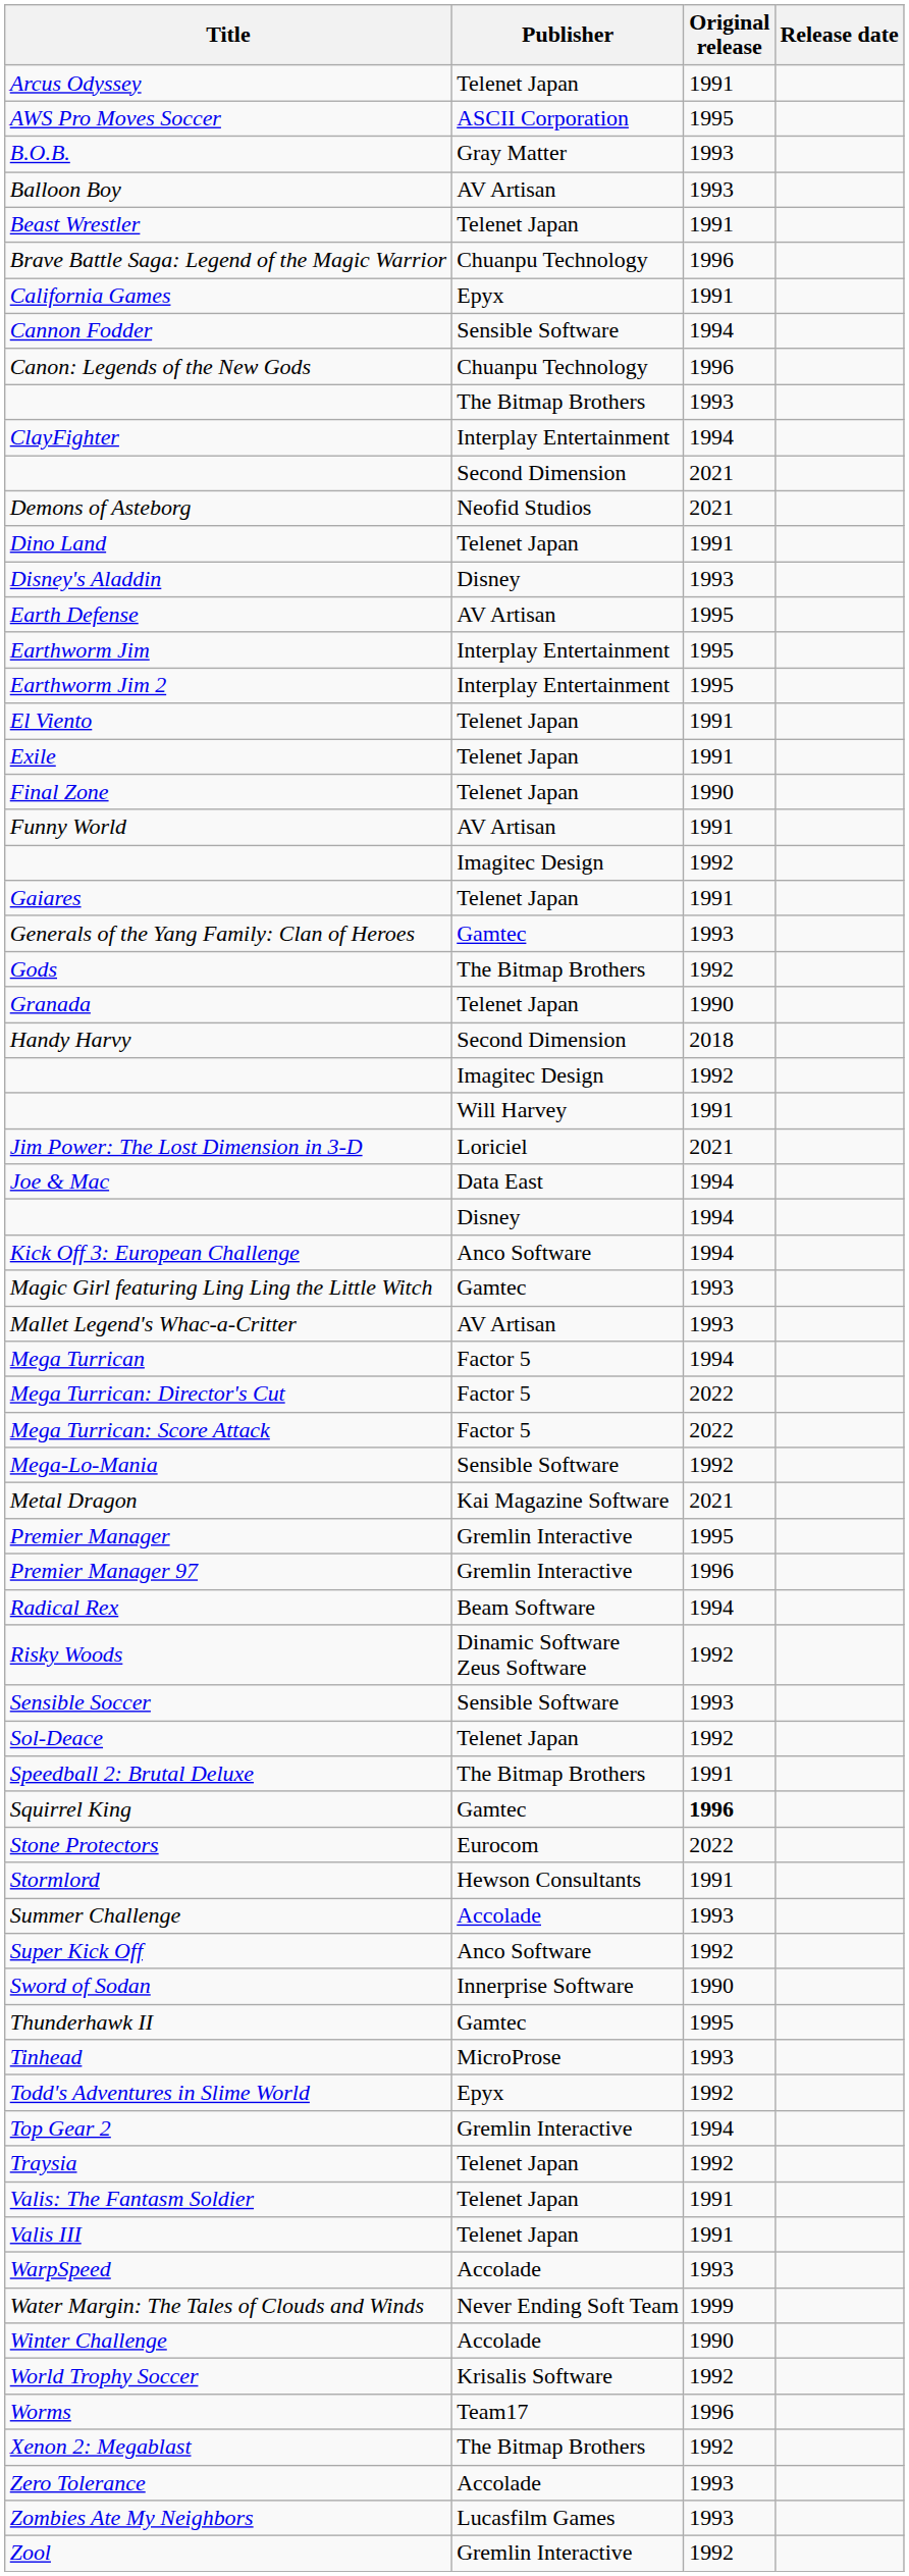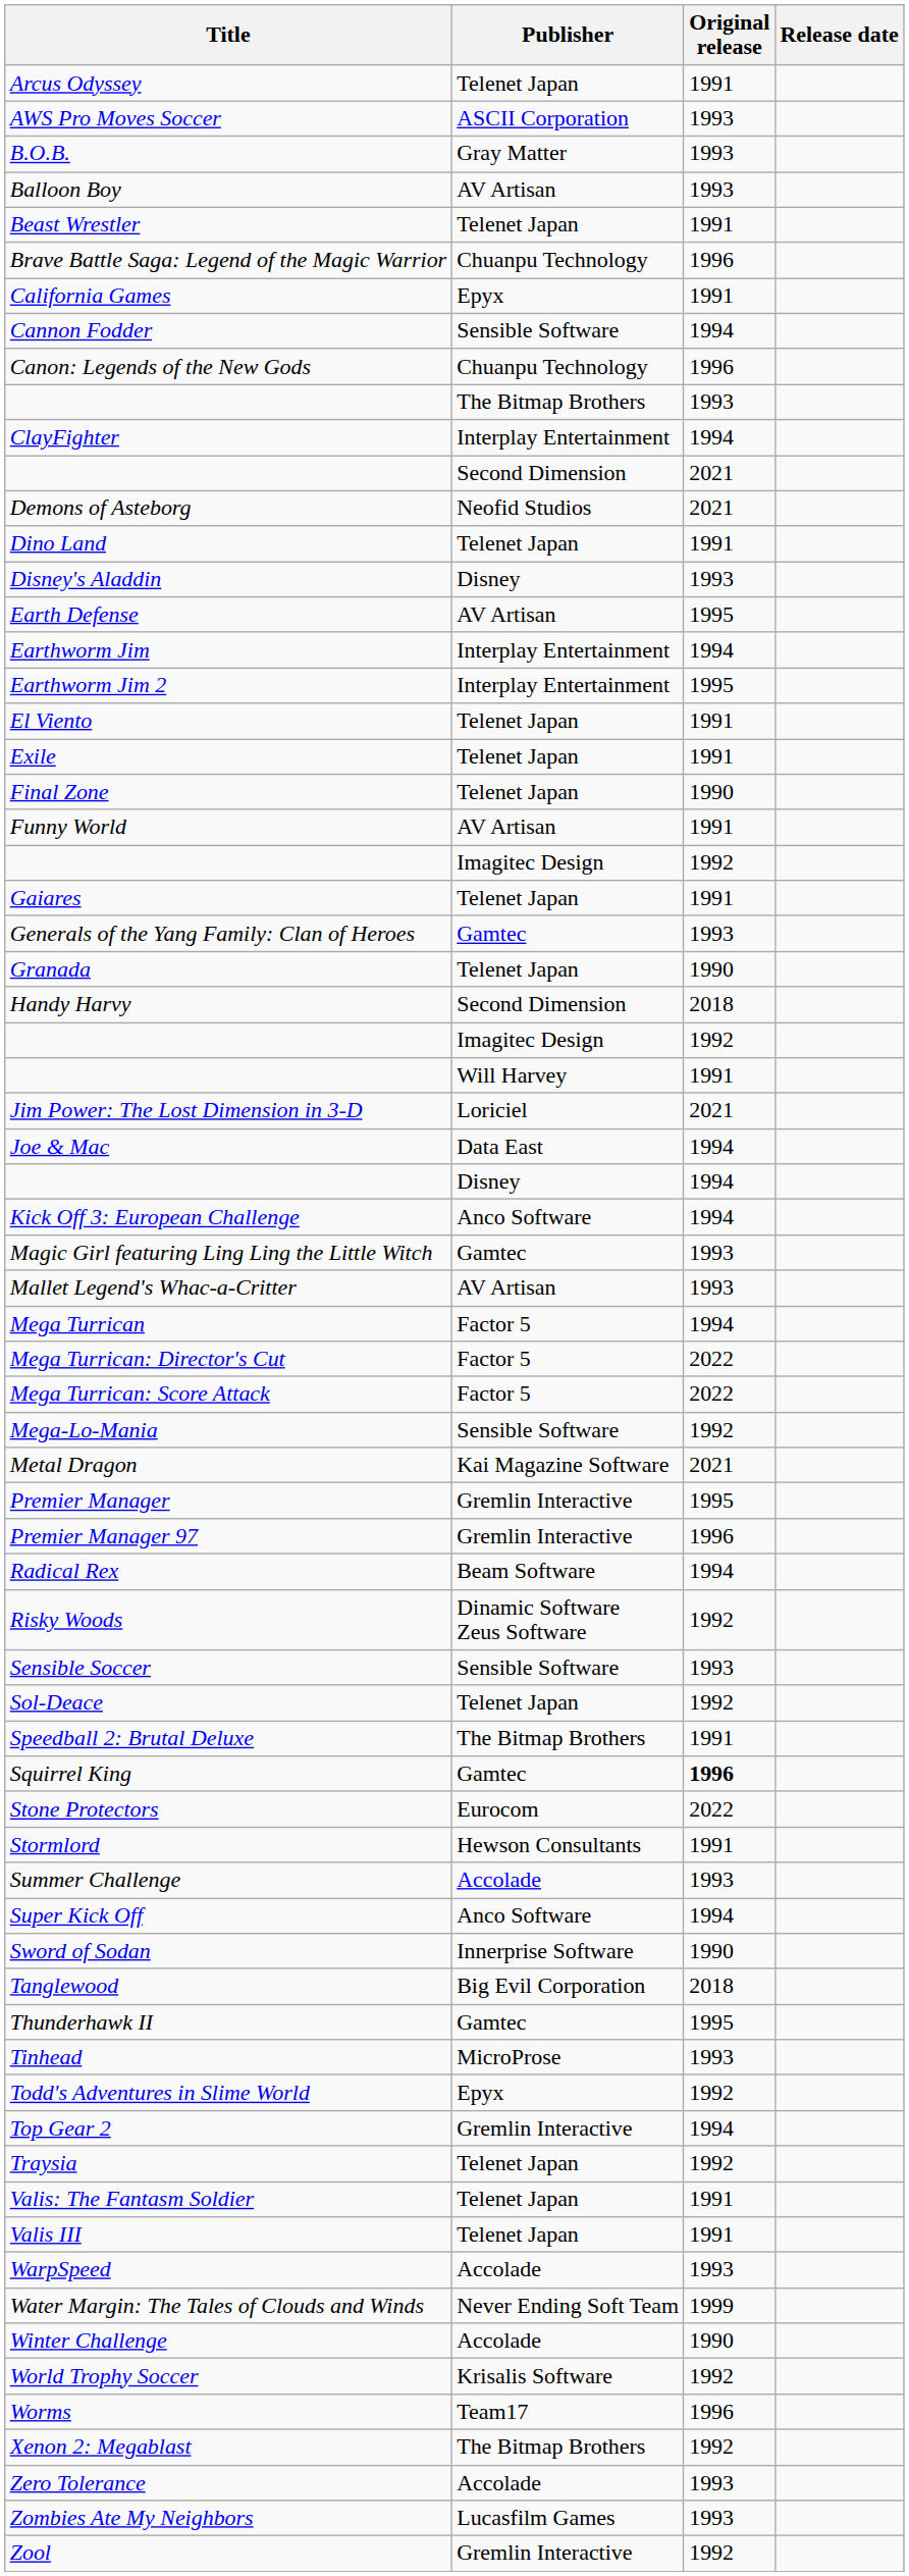AWS Pro Moves Soccer | Original release: 1995 -> 1993
Earthworm Jim | Original release: 1995 -> 1994
- row: Gods | The Bitmap Brothers | 1992
Super Kick Off | Original release: 1992 -> 1994
+ row: Tanglewood | Big Evil Corporation | 2018
